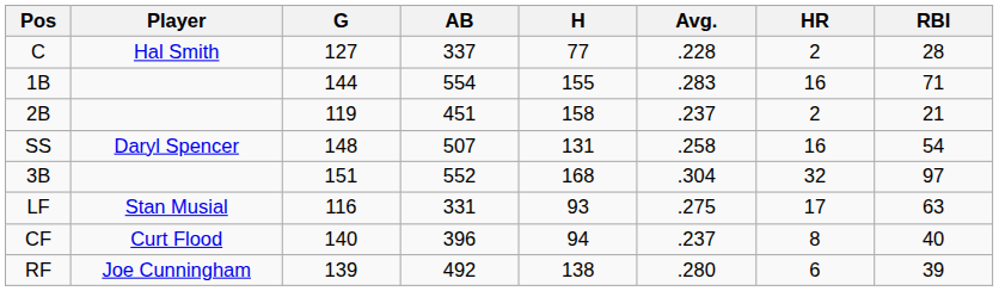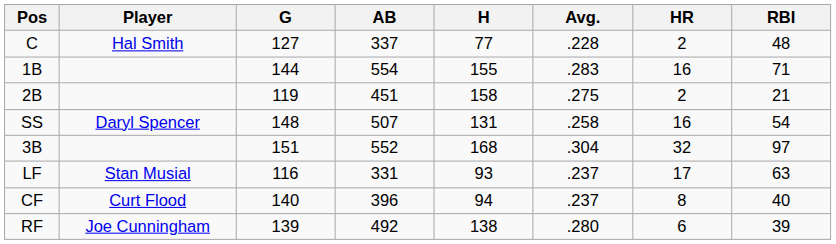C | RBI: 28 -> 48
2B | Avg.: .237 -> .275
LF | Avg.: .275 -> .237
